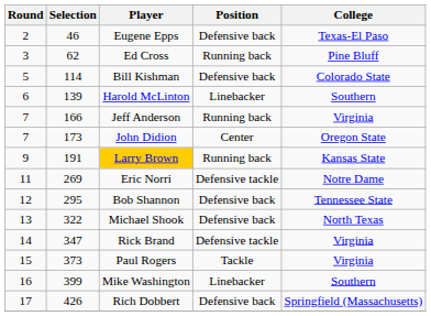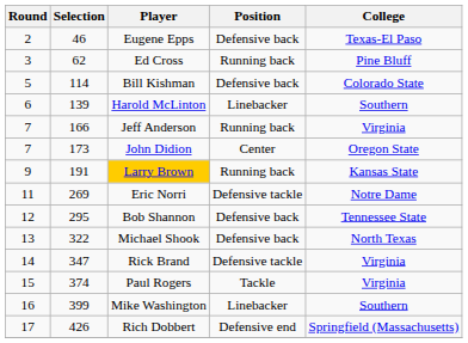Paul Rogers | Selection: 373 -> 374
Rich Dobbert | Position: Defensive back -> Defensive end
